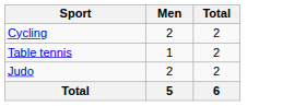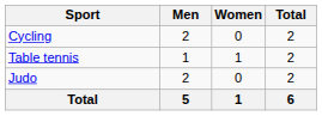+ column: Women | 0 | 1 | 0 | 1
